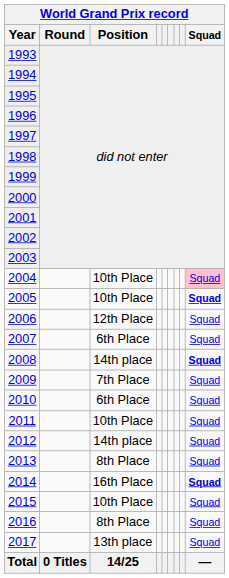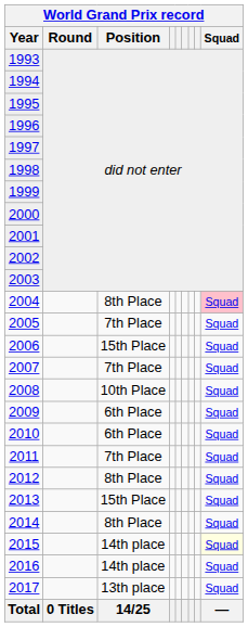2004 | Position: 10th Place -> 8th Place
2005 | Position: 10th Place -> 7th Place
2005 | Squad: bold -> normal
2006 | Position: 12th Place -> 15th Place
2007 | Position: 6th Place -> 7th Place
2008 | Position: 14th place -> 10th Place
2008 | Squad: bold -> normal
2009 | Position: 7th Place -> 6th Place
2011 | Position: 10th Place -> 7th Place
2012 | Position: 14th place -> 8th Place
2013 | Position: 8th Place -> 15th Place
2014 | Position: 16th Place -> 8th Place
2014 | Squad: bold -> normal
2015 | Position: 10th Place -> 14th place
2015 | Squad: no background -> lightyellow background
2016 | Position: 8th Place -> 14th place
